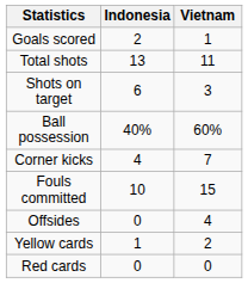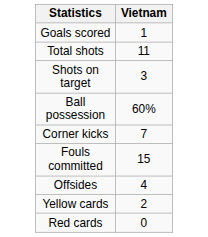- column: Indonesia | 2 | 13 | 6 | 40% | 4 | 10 | 0 | 1 | 0
